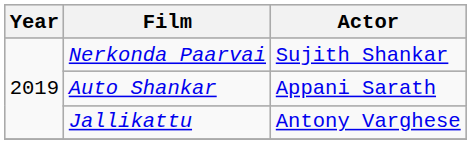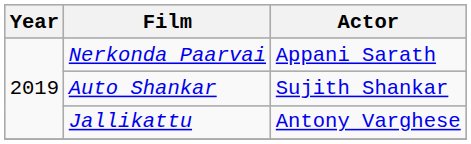Nerkonda Paarvai | Actor: Sujith Shankar -> Appani Sarath
Auto Shankar | Actor: Appani Sarath -> Sujith Shankar
